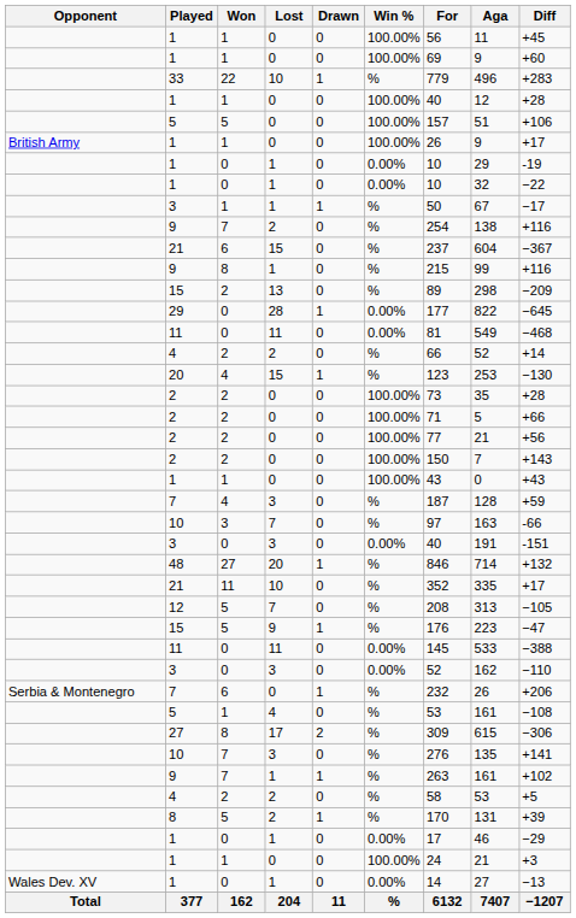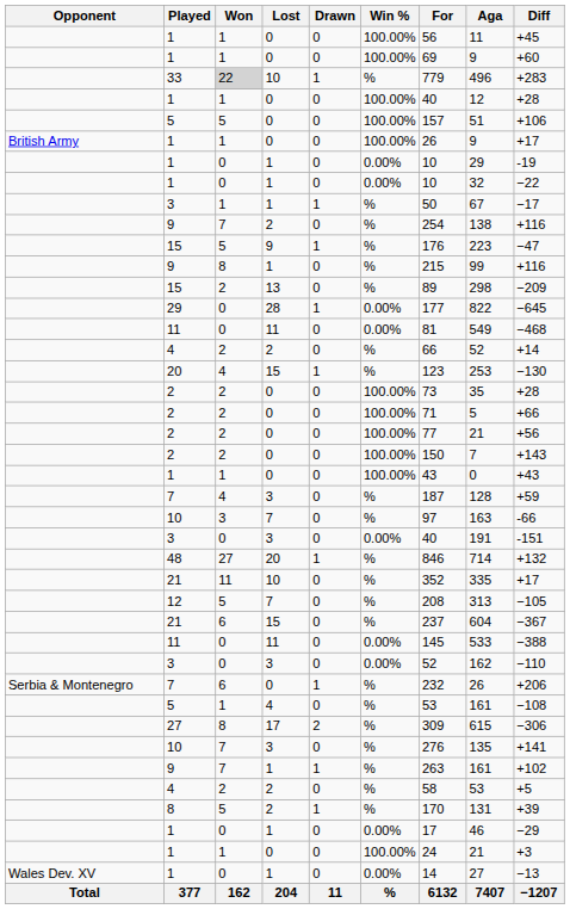33 | Won: no background -> lightgrey background
rows swapped: 15 / 9 <-> 21 / 15
